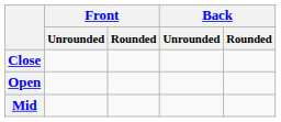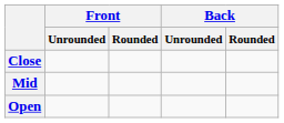rows swapped: Mid <-> Open
